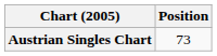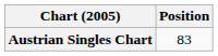Austrian Singles Chart | Position: 73 -> 83
